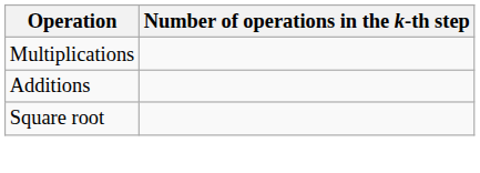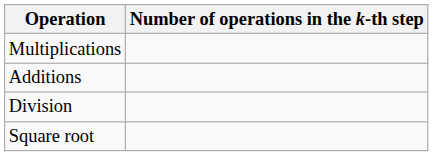+ row: Division
